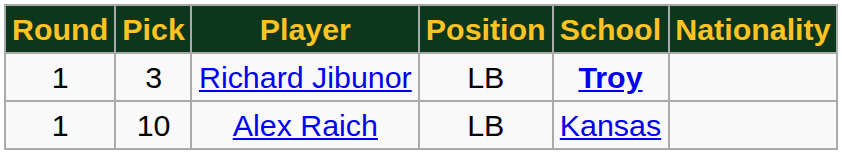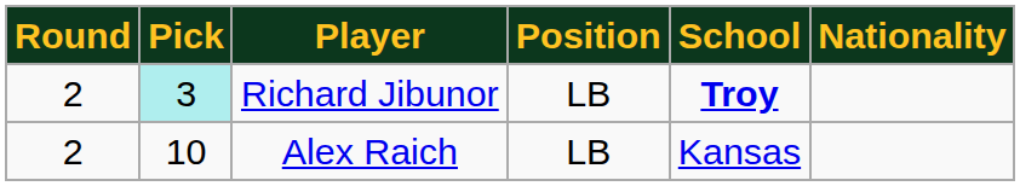Richard Jibunor | Round: 1 -> 2
Richard Jibunor | Pick: no background -> paleturquoise background
Alex Raich | Round: 1 -> 2
